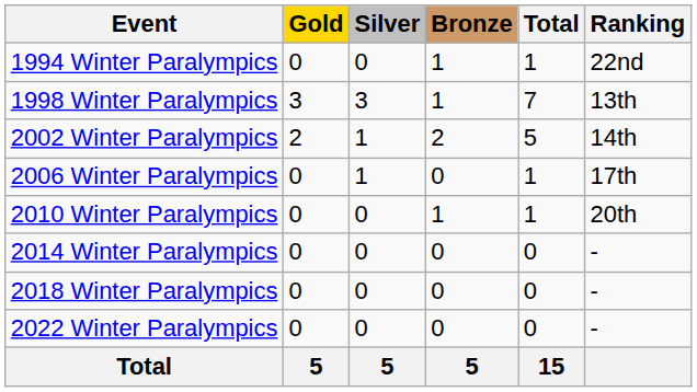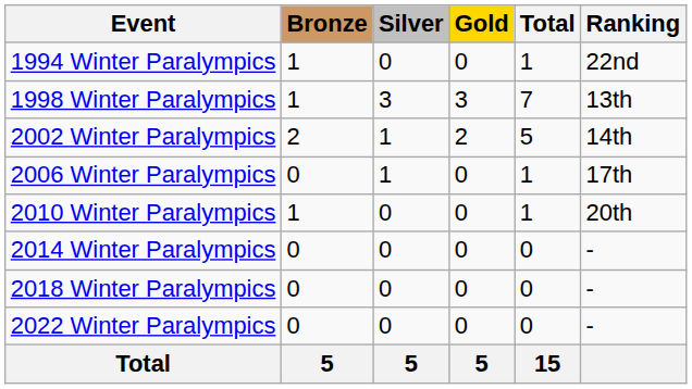columns swapped: Gold <-> Bronze
